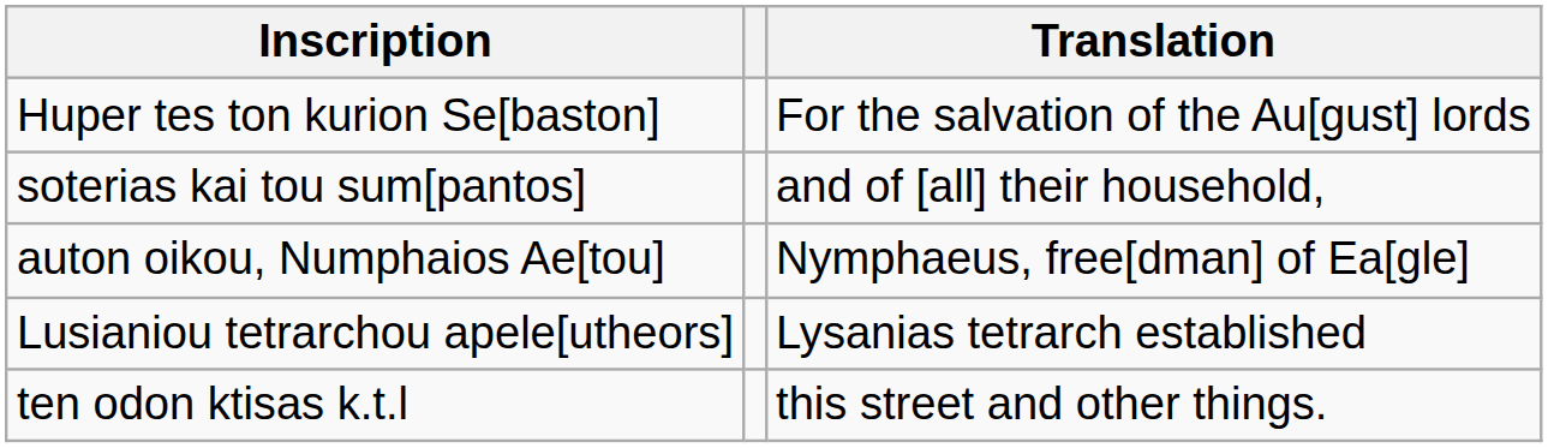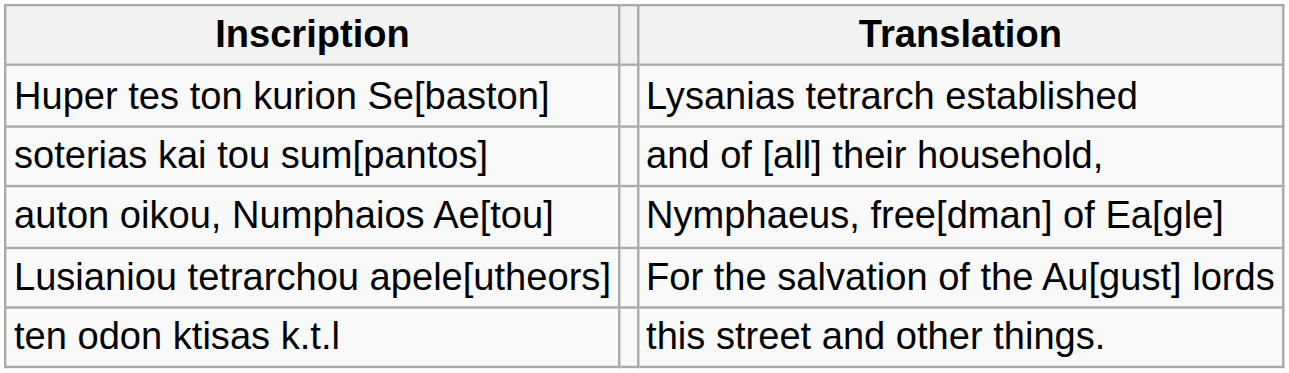Huper tes ton kurion Se[baston] | Translation: For the salvation of the Au[gust] lords -> Lysanias tetrarch established
Lusianiou tetrarchou apele[utheors] | Translation: Lysanias tetrarch established -> For the salvation of the Au[gust] lords
